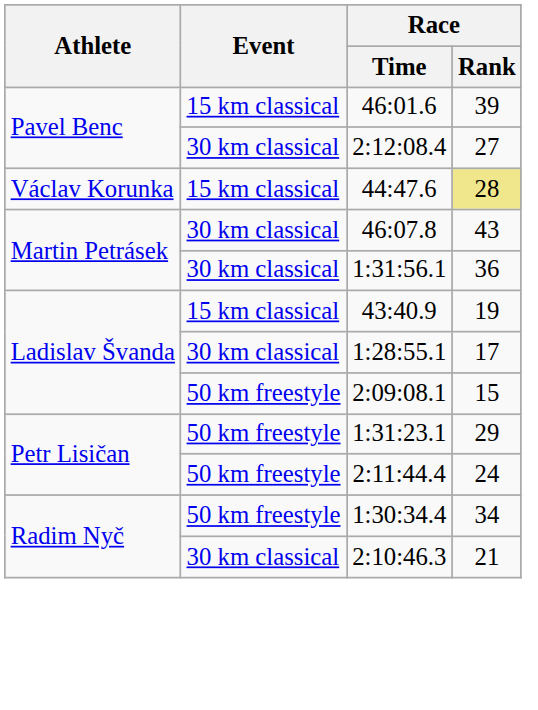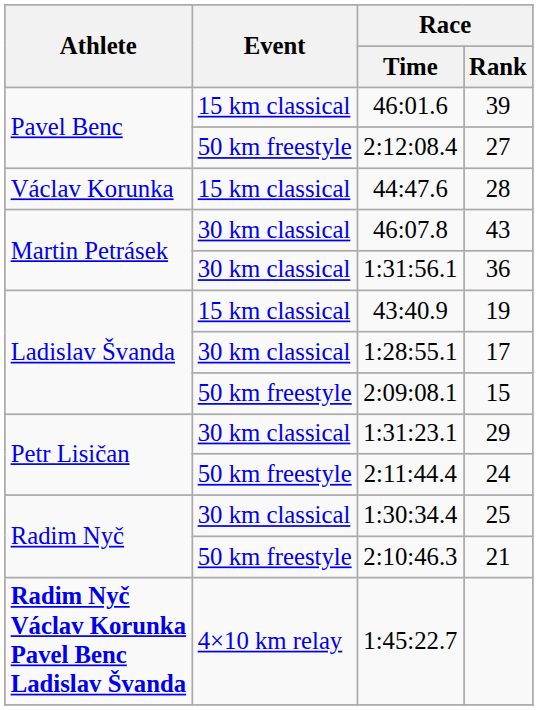2:12:08.4 | Event: 30 km classical -> 50 km freestyle
44:47.6 | Race / Rank: khaki background -> no background
1:31:23.1 | Event: 50 km freestyle -> 30 km classical
1:30:34.4 | Event: 50 km freestyle -> 30 km classical
1:30:34.4 | Race / Rank: 34 -> 25
2:10:46.3 | Event: 30 km classical -> 50 km freestyle
+ row: Radim Nyč Václav Korunka Pavel Benc Ladislav Švanda | 4×10 km relay | 1:45:22.7
